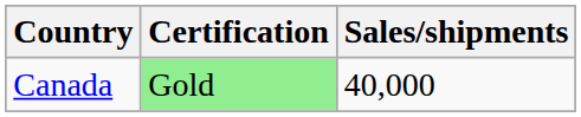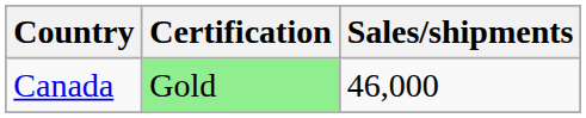Canada | Sales/shipments: 40,000 -> 46,000
